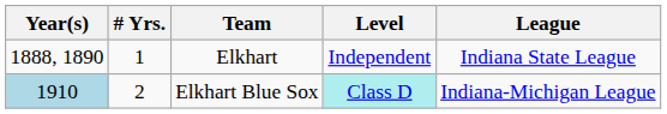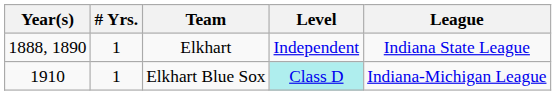Elkhart Blue Sox | Year(s): lightblue background -> no background
Elkhart Blue Sox | # Yrs.: 2 -> 1
